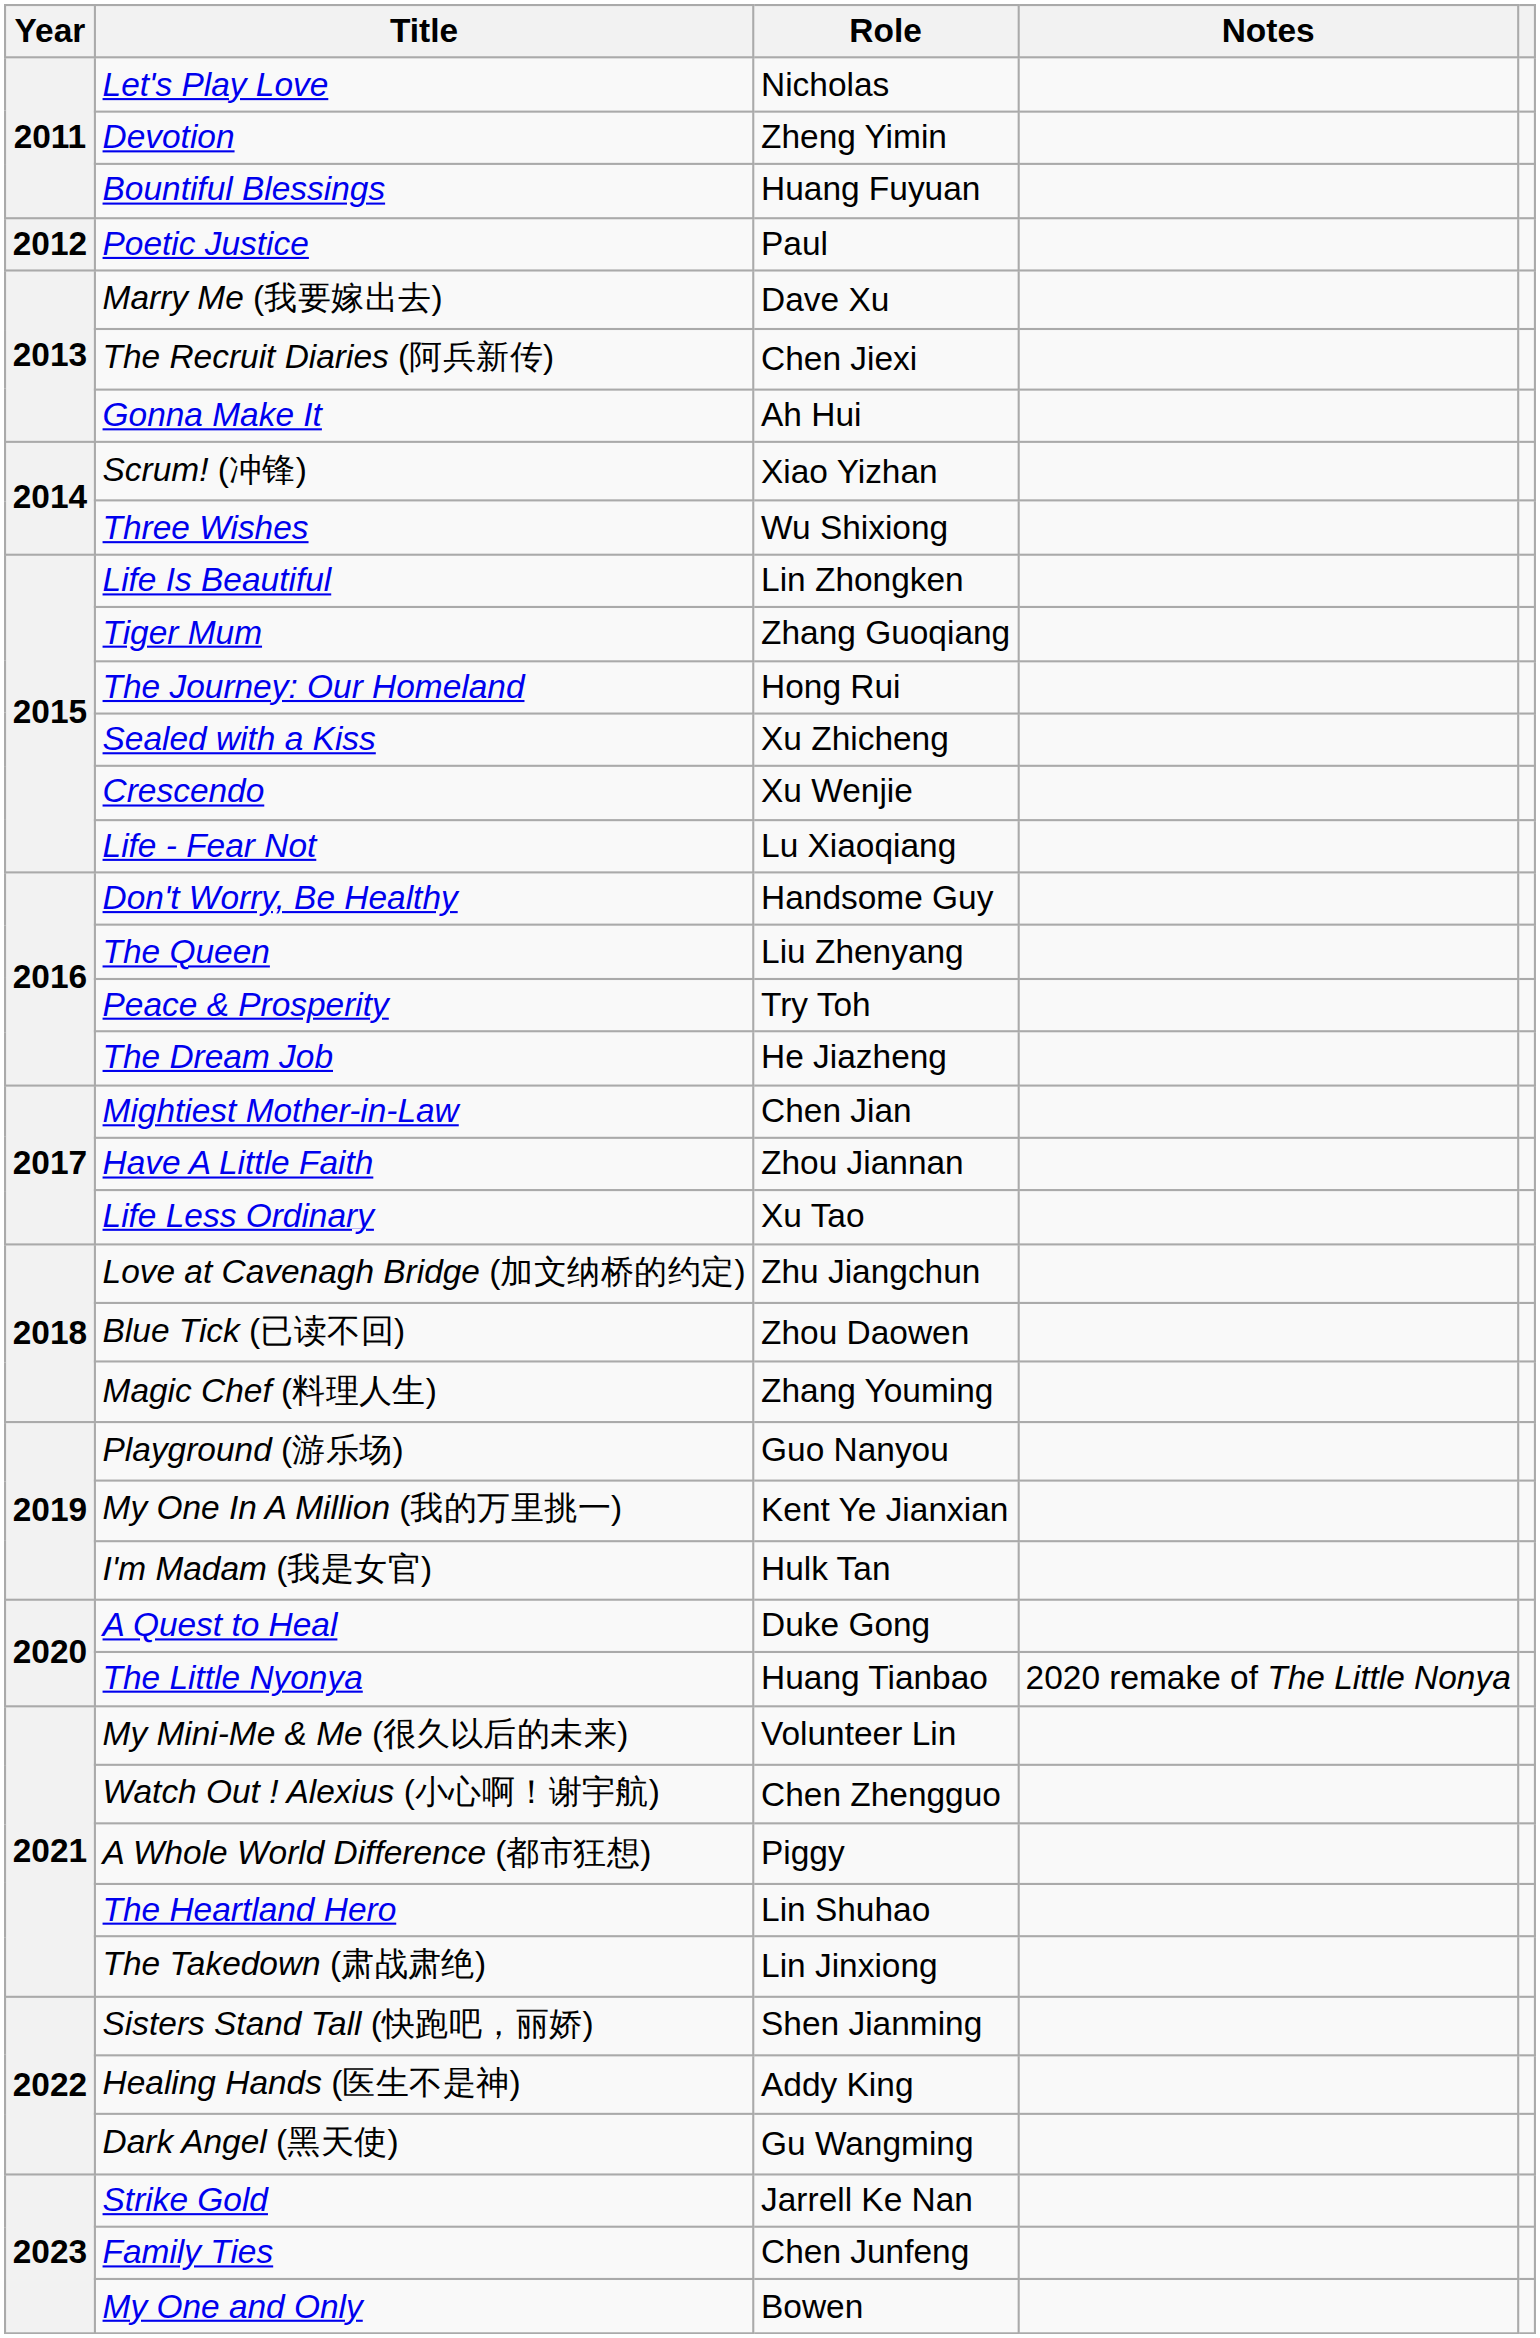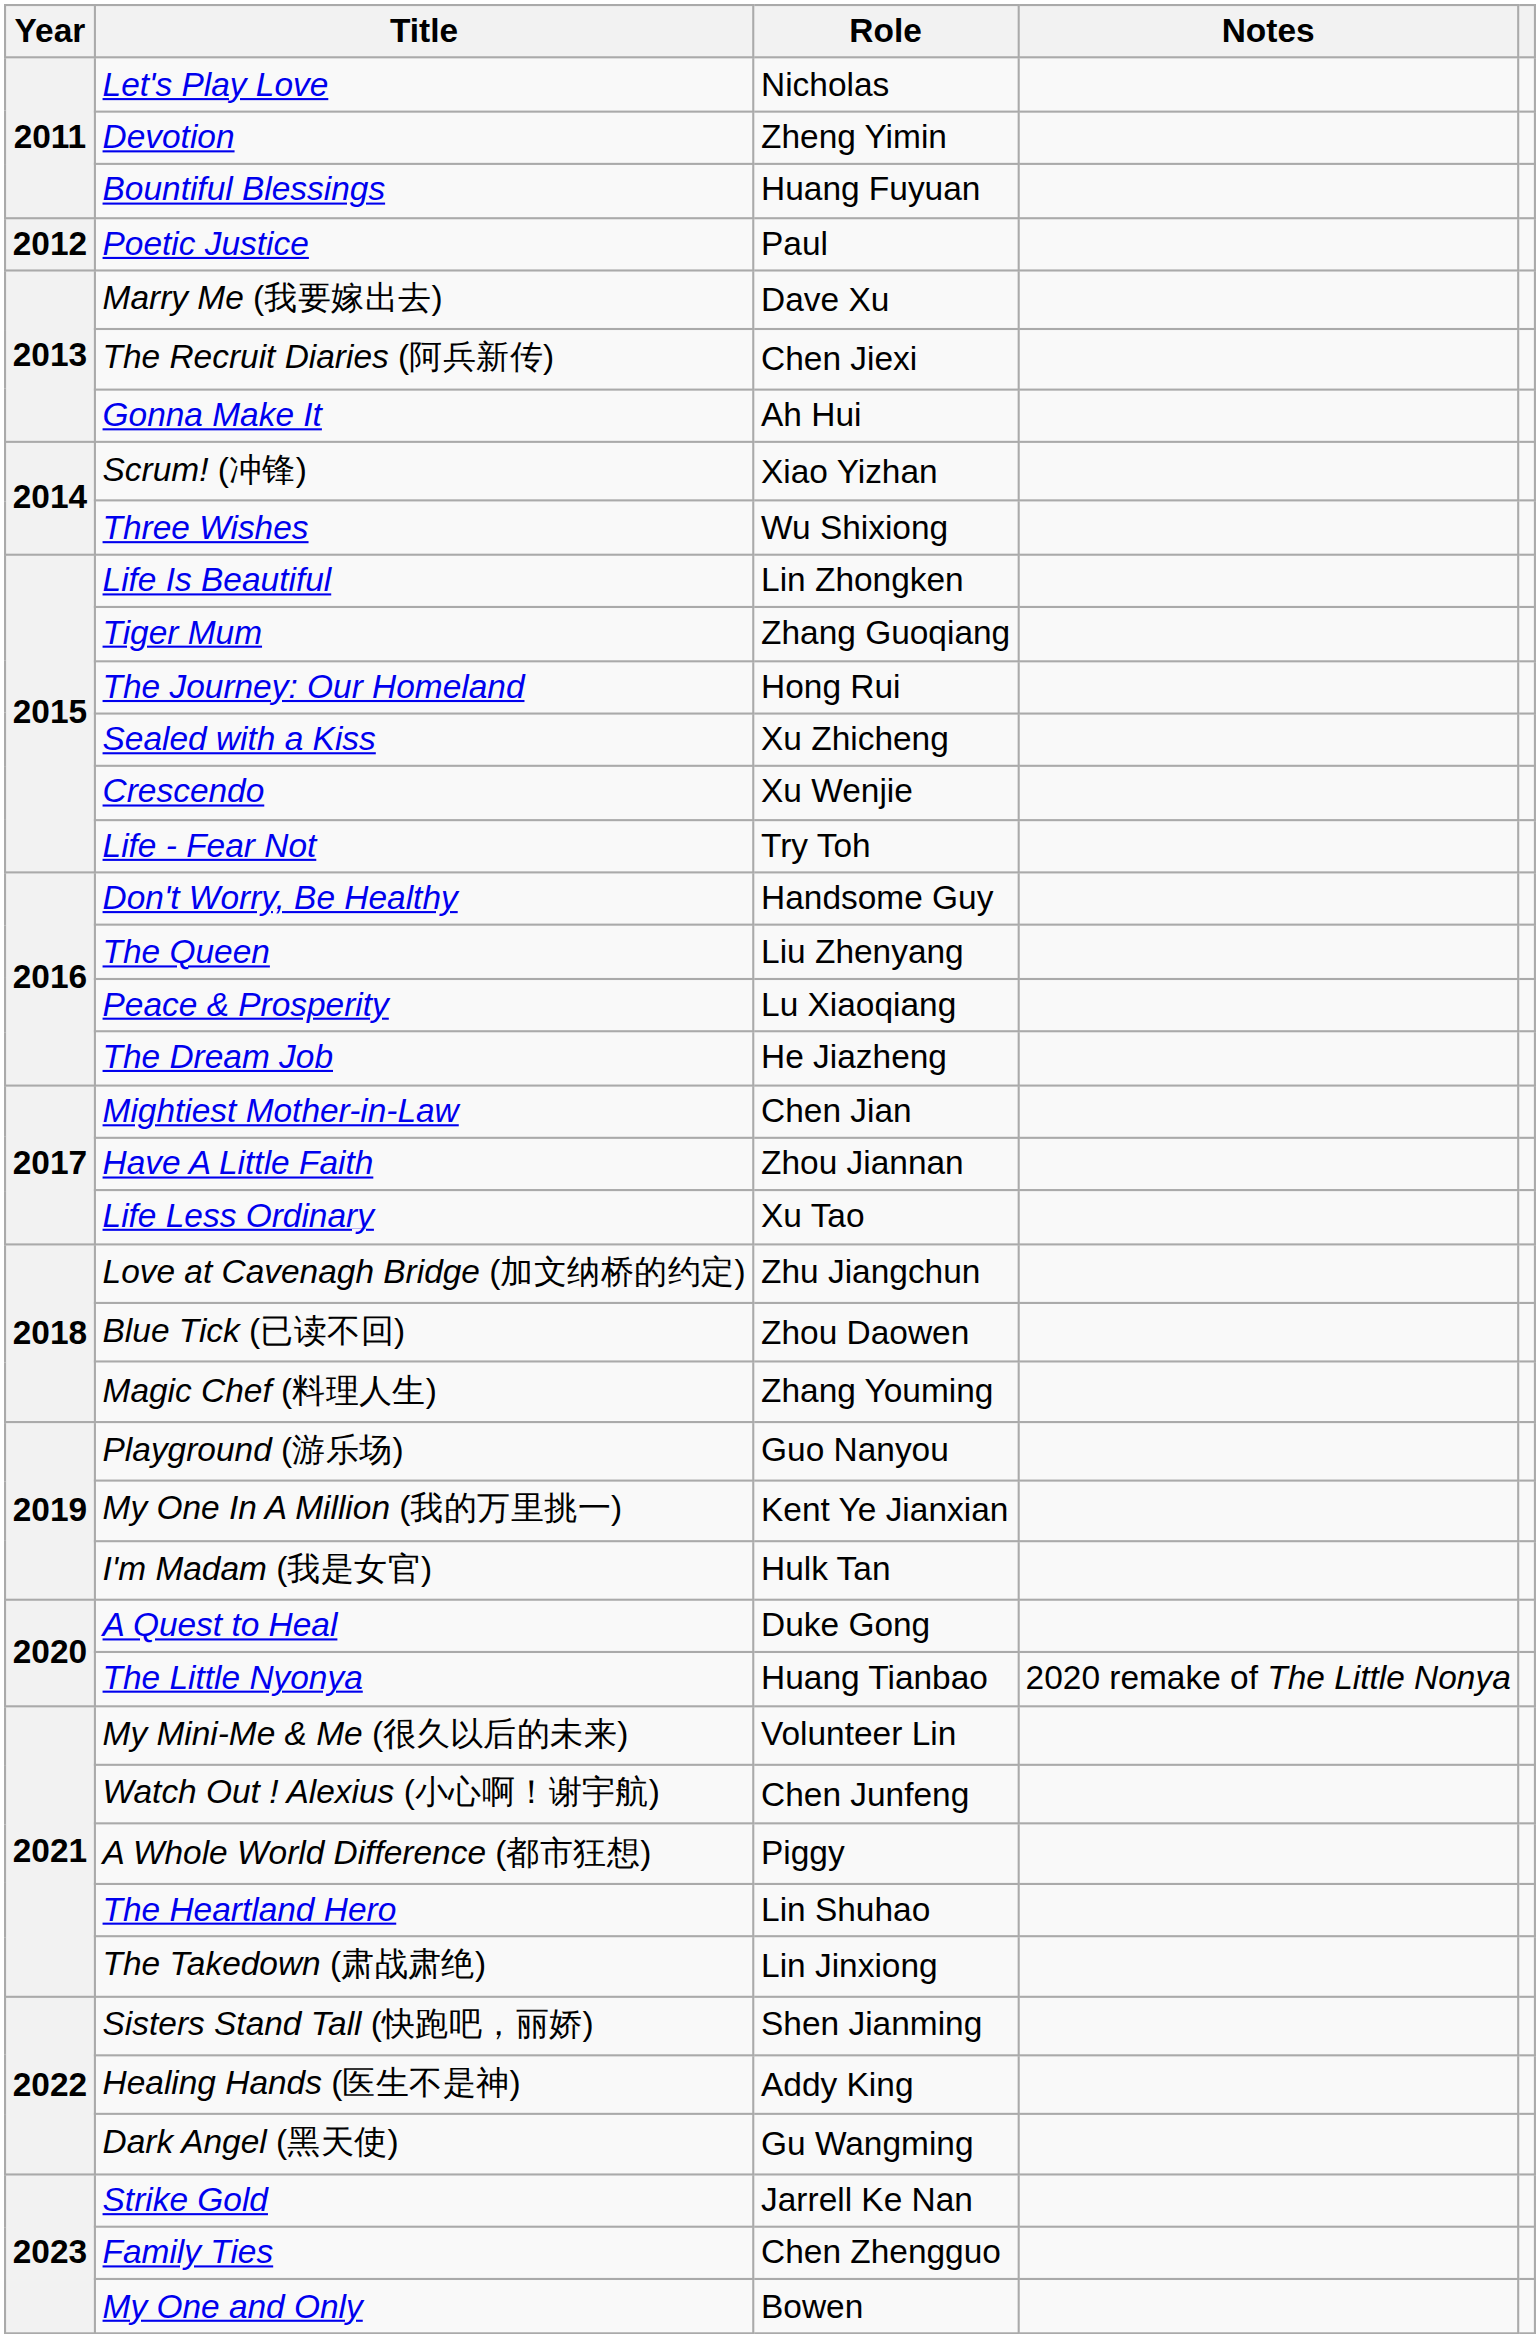Life - Fear Not | Role: Lu Xiaoqiang -> Try Toh
Peace & Prosperity | Role: Try Toh -> Lu Xiaoqiang
Watch Out ! Alexius (小心啊！谢宇航) | Role: Chen Zhengguo -> Chen Junfeng
Family Ties | Role: Chen Junfeng -> Chen Zhengguo
